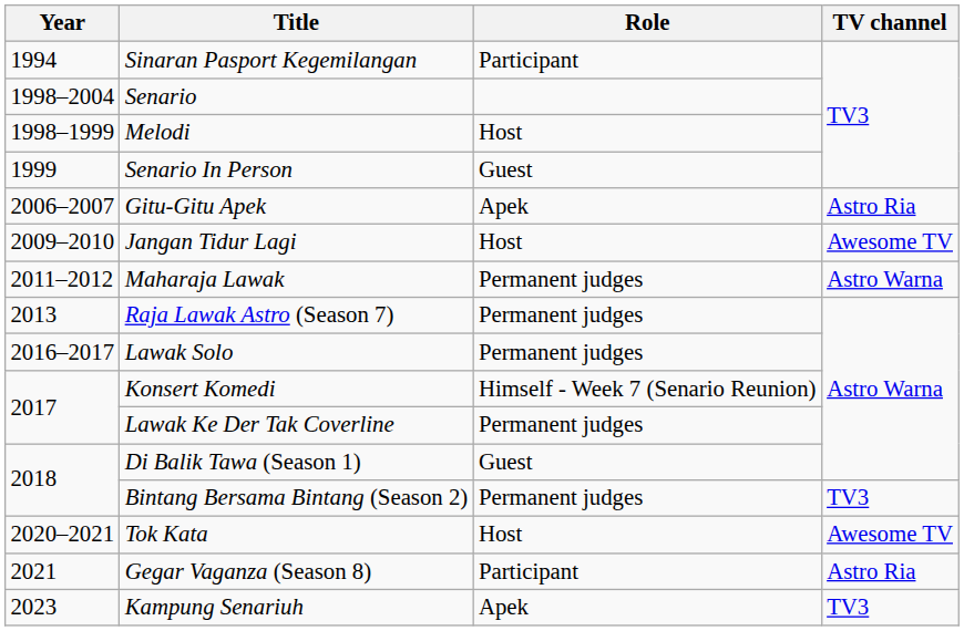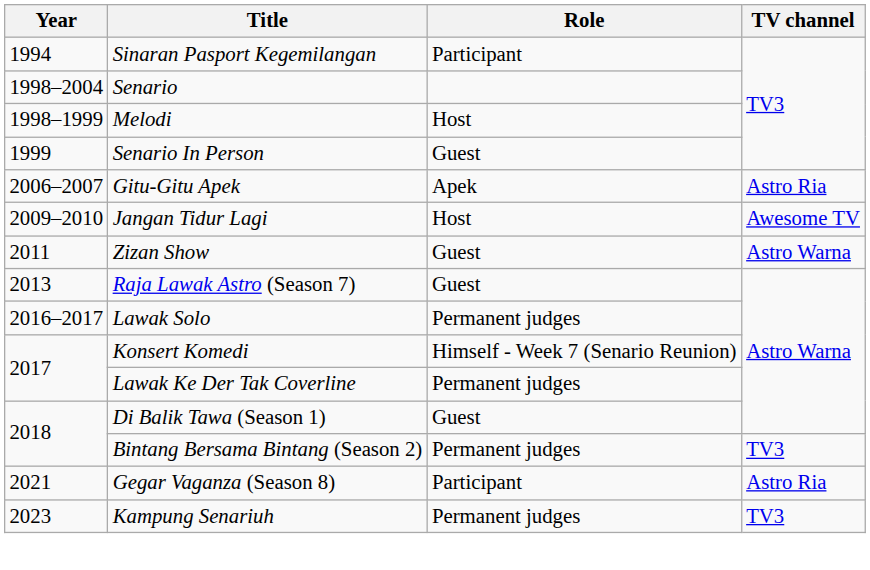+ row: 2011 | Zizan Show | Guest | Astro Warna
- row: 2011–2012 | Maharaja Lawak | Permanent judges | Astro Warna
Raja Lawak Astro (Season 7) | Role: Permanent judges -> Guest
- row: 2020–2021 | Tok Kata | Host | Awesome TV
Kampung Senariuh | Role: Apek -> Permanent judges
